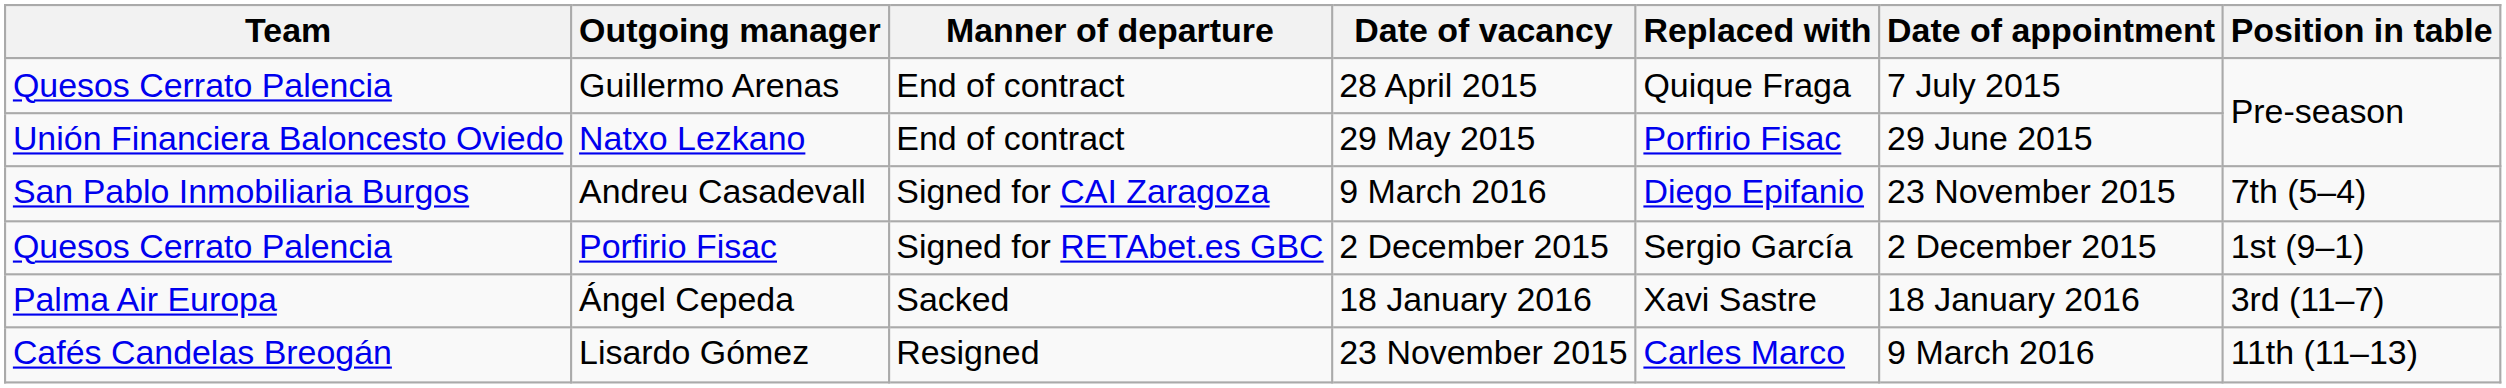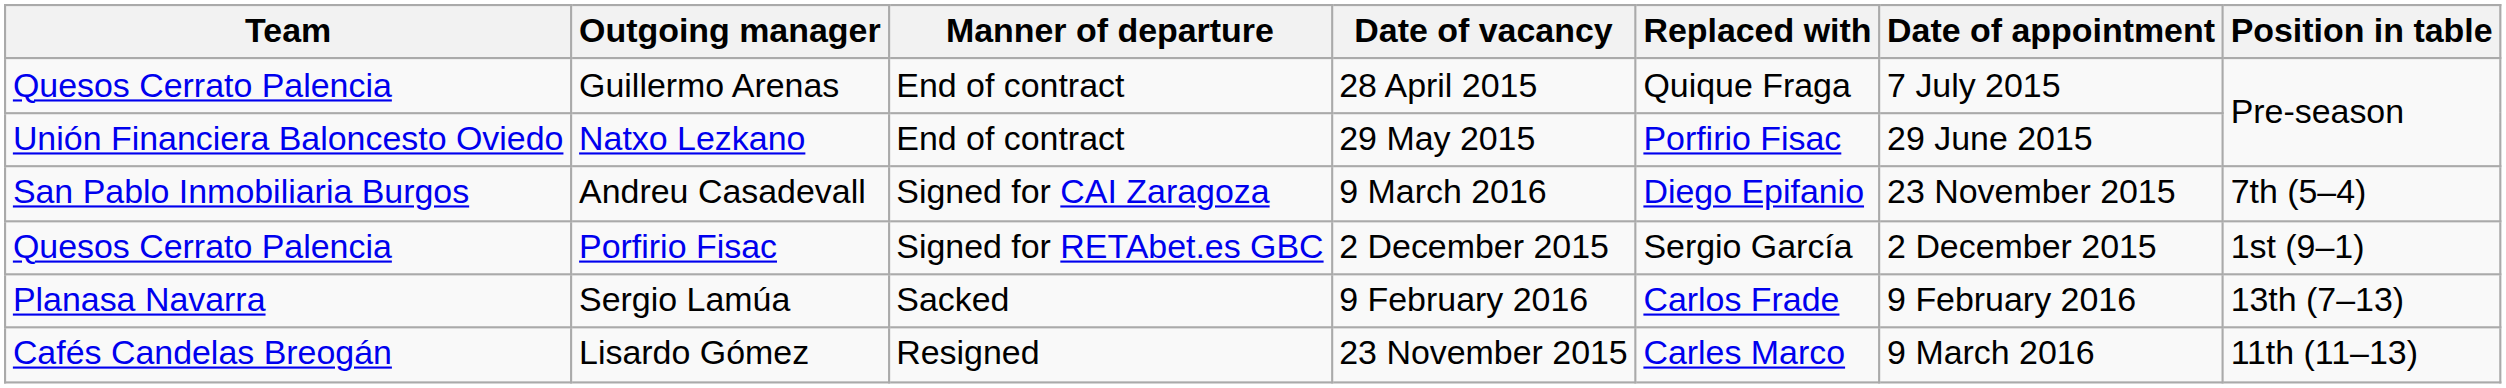- row: Palma Air Europa | Ángel Cepeda | Sacked | 18 January 2016 | Xavi Sastre | 18 January 2016 | 3rd (11–7)
+ row: Planasa Navarra | Sergio Lamúa | Sacked | 9 February 2016 | Carlos Frade | 9 February 2016 | 13th (7–13)
